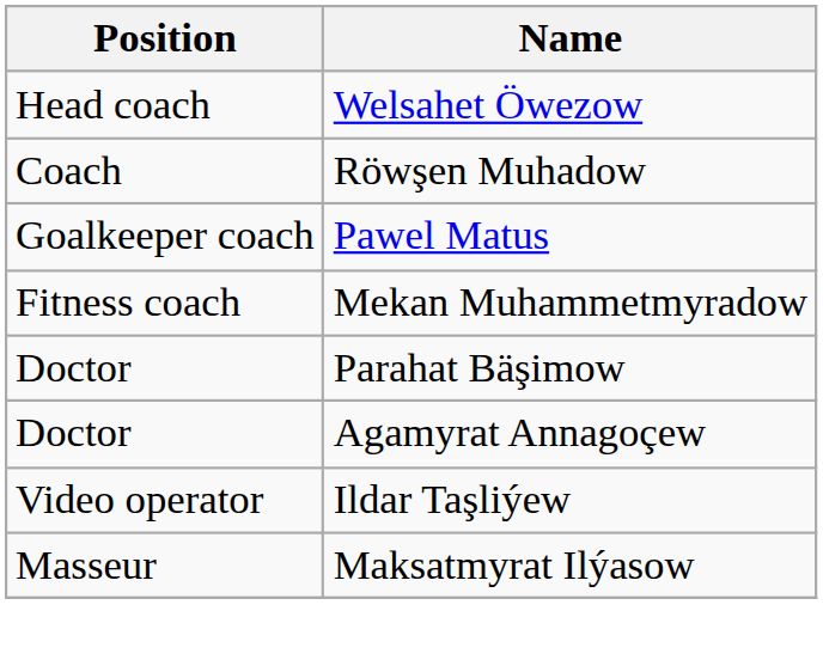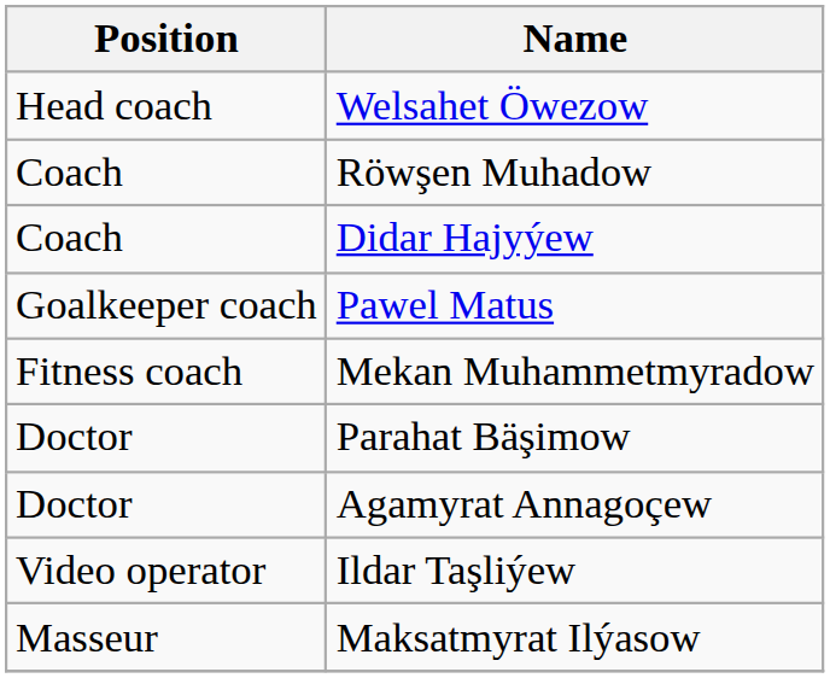+ row: Coach | Didar Hajyýew
